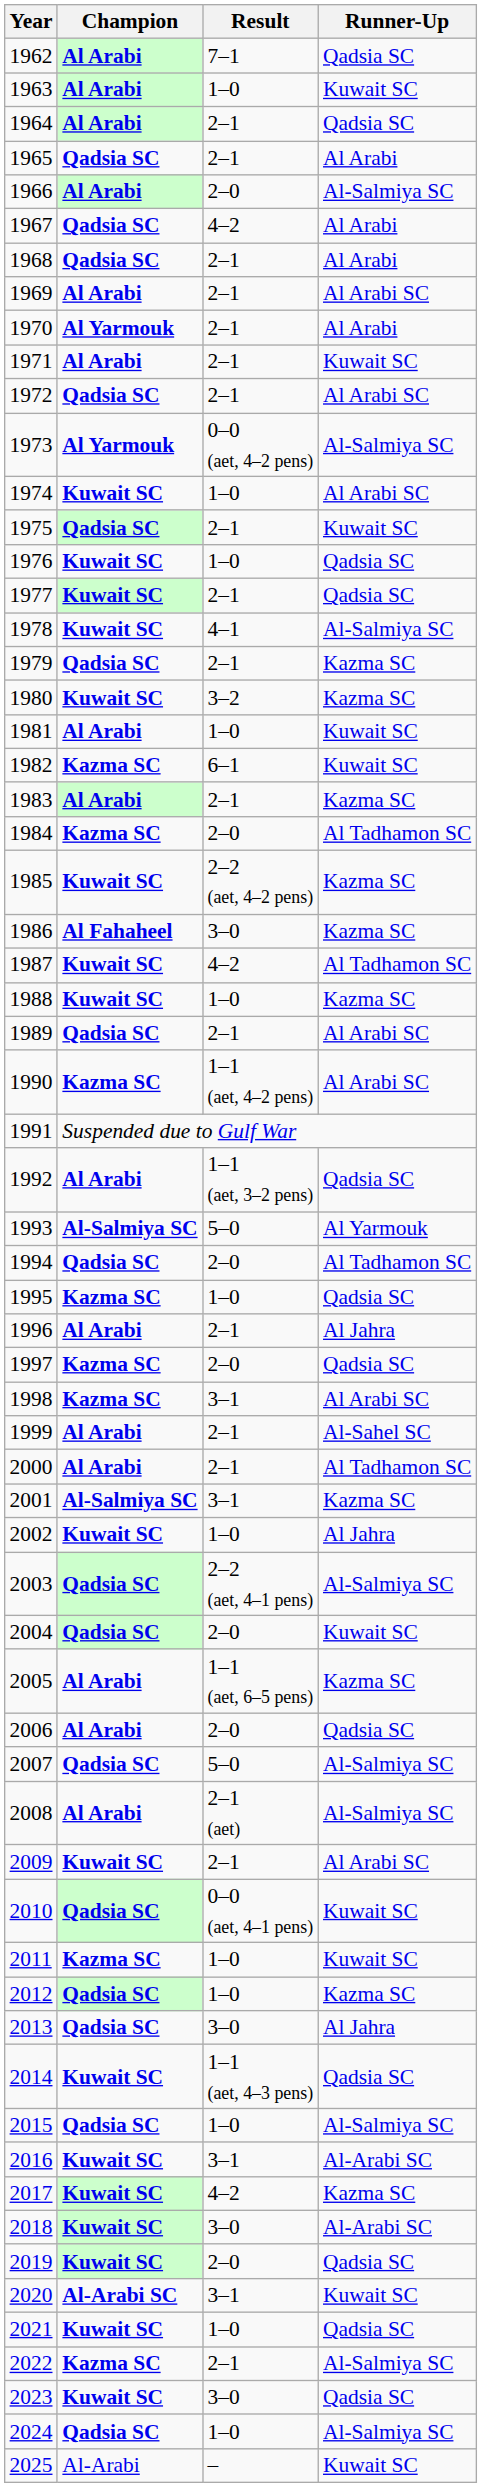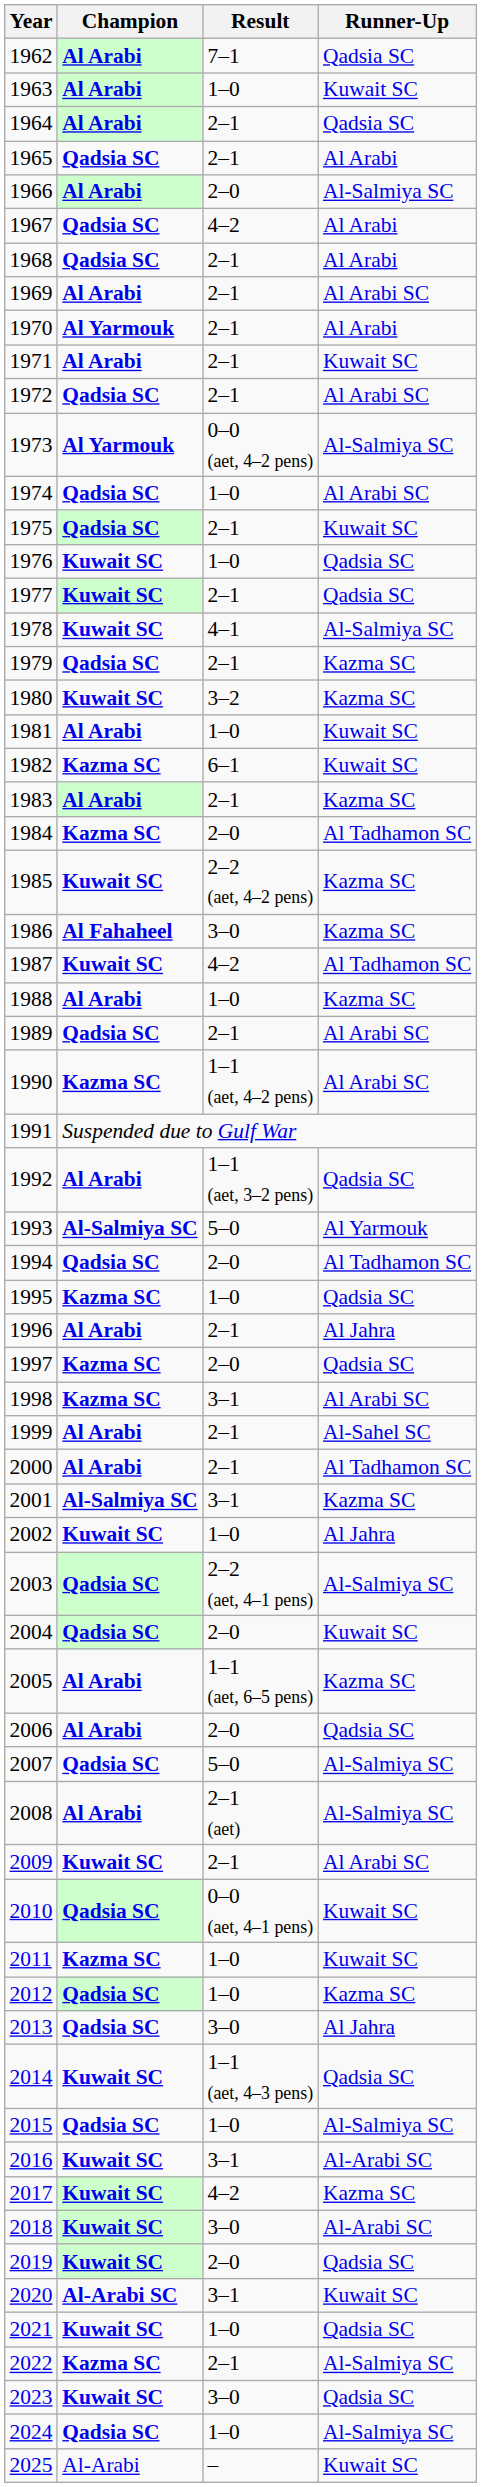1974 | Champion: Kuwait SC -> Qadsia SC
1988 | Champion: Kuwait SC -> Al Arabi
